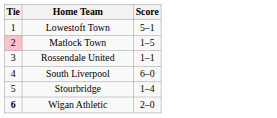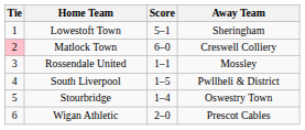+ column: Away Team | Sheringham | Creswell Colliery | Mossley | Pwllheli & District | Oswestry Town | Prescot Cables
Matlock Town | Score: 1–5 -> 6–0
South Liverpool | Score: 6–0 -> 1–5
Wigan Athletic | Tie: bold -> normal
